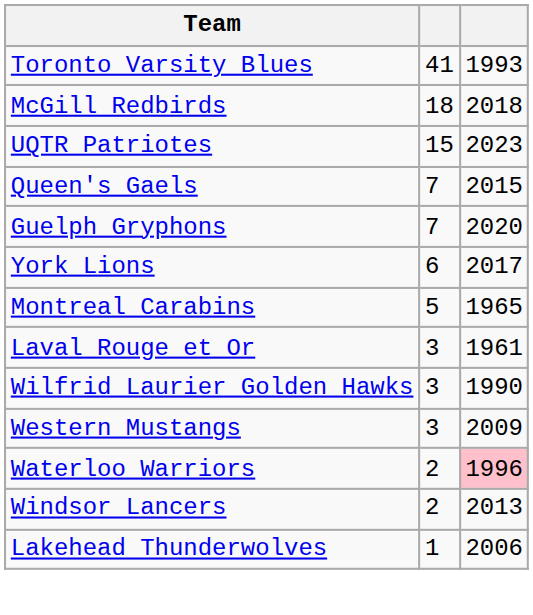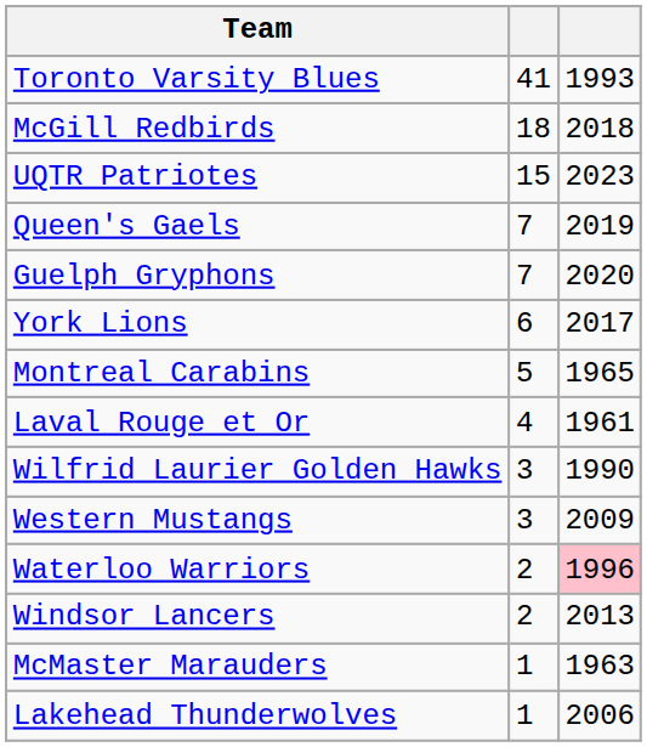Queen's Gaels | column 3: 2015 -> 2019
Laval Rouge et Or | column 2: 3 -> 4
+ row: McMaster Marauders | 1 | 1963
